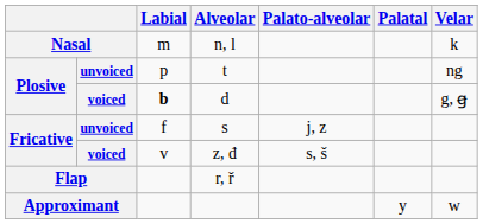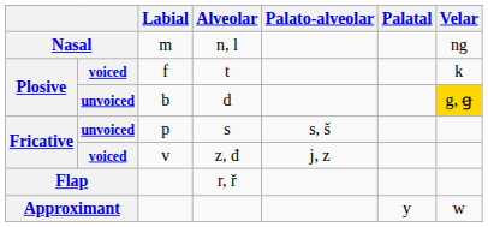n, l | Velar: k -> ng
t | column 2: unvoiced -> voiced
t | Labial: p -> f
t | Velar: ng -> k
d | column 2: voiced -> unvoiced
d | Labial: bold -> normal
d | Velar: no background -> gold background
s | Labial: f -> p
s | Palato-alveolar: j, z -> s, š
z, đ | Palato-alveolar: s, š -> j, z
